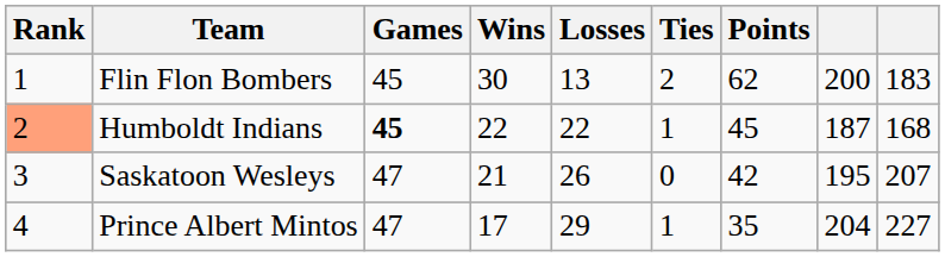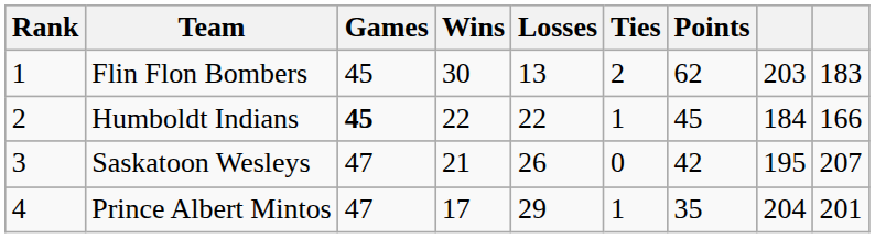Flin Flon Bombers | column 8: 200 -> 203
Humboldt Indians | Rank: lightsalmon background -> no background
Humboldt Indians | column 8: 187 -> 184
Humboldt Indians | column 9: 168 -> 166
Prince Albert Mintos | column 9: 227 -> 201
